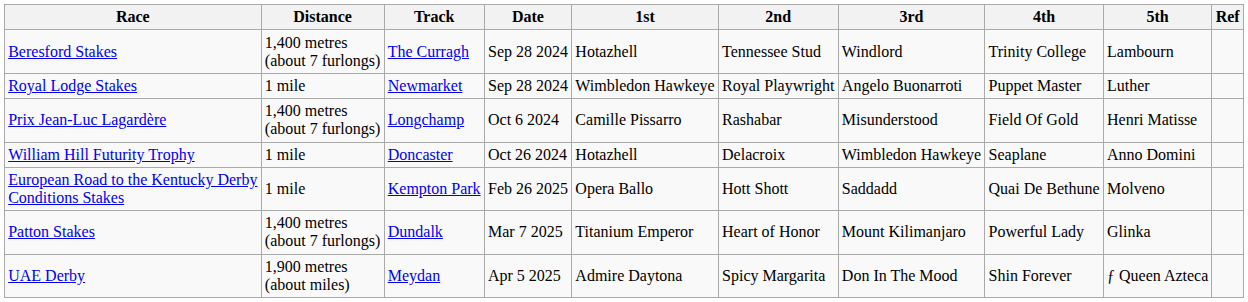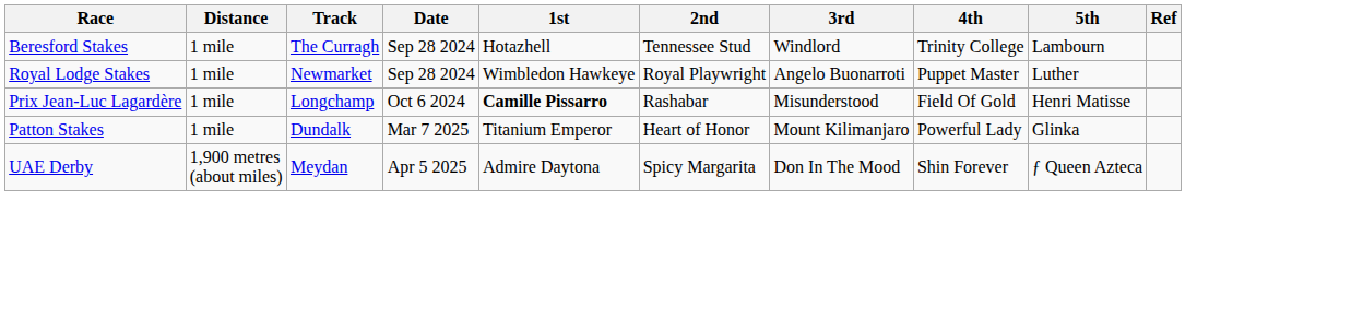Beresford Stakes | Distance: 1,400 metres (about 7 furlongs) -> 1 mile
Prix Jean-Luc Lagardère | Distance: 1,400 metres (about 7 furlongs) -> 1 mile
Prix Jean-Luc Lagardère | 1st: normal -> bold
- row: William Hill Futurity Trophy | 1 mile | Doncaster | Oct 26 2024 | Hotazhell | Delacroix | Wimbledon Hawkeye | Seaplane | Anno Domini
- row: European Road to the Kentucky Derby Conditions Stakes | 1 mile | Kempton Park | Feb 26 2025 | Opera Ballo | Hott Shott | Saddadd | Quai De Bethune | Molveno
Patton Stakes | Distance: 1,400 metres (about 7 furlongs) -> 1 mile
